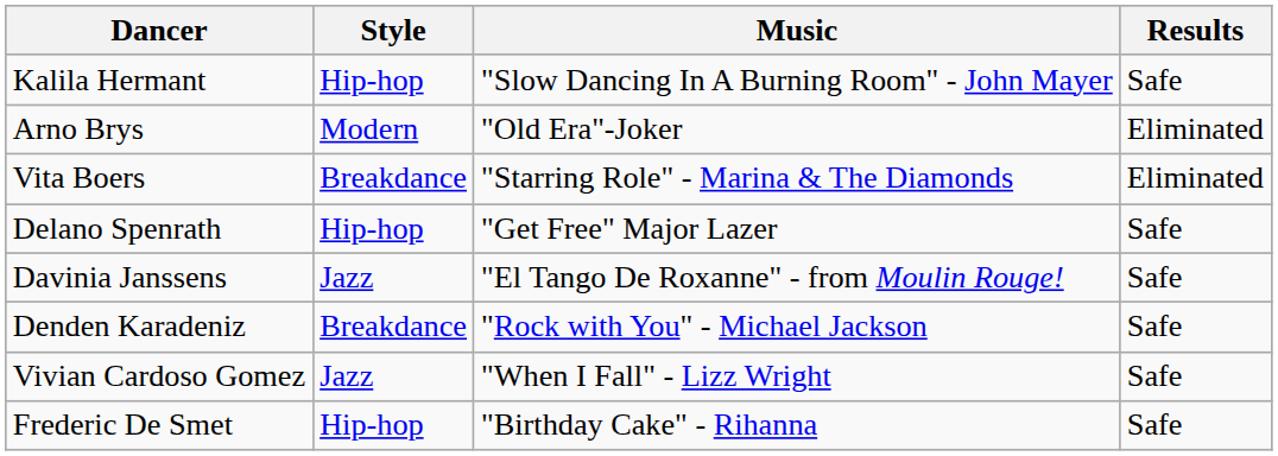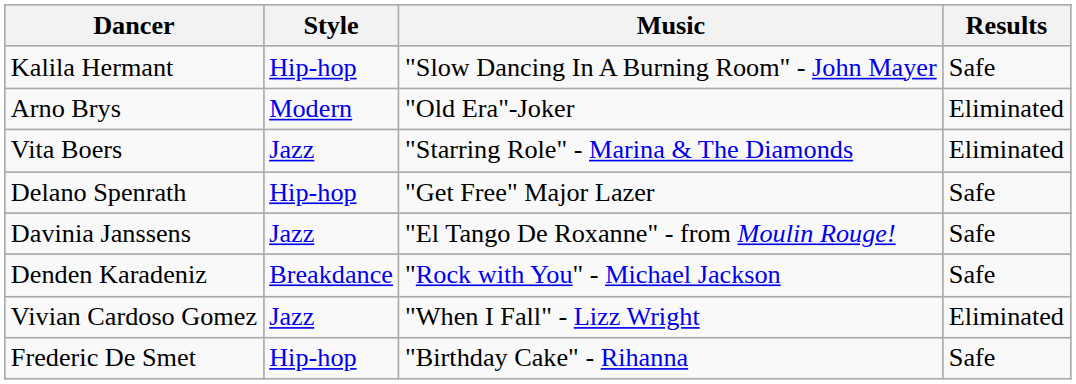Vita Boers | Style: Breakdance -> Jazz
Vivian Cardoso Gomez | Results: Safe -> Eliminated
